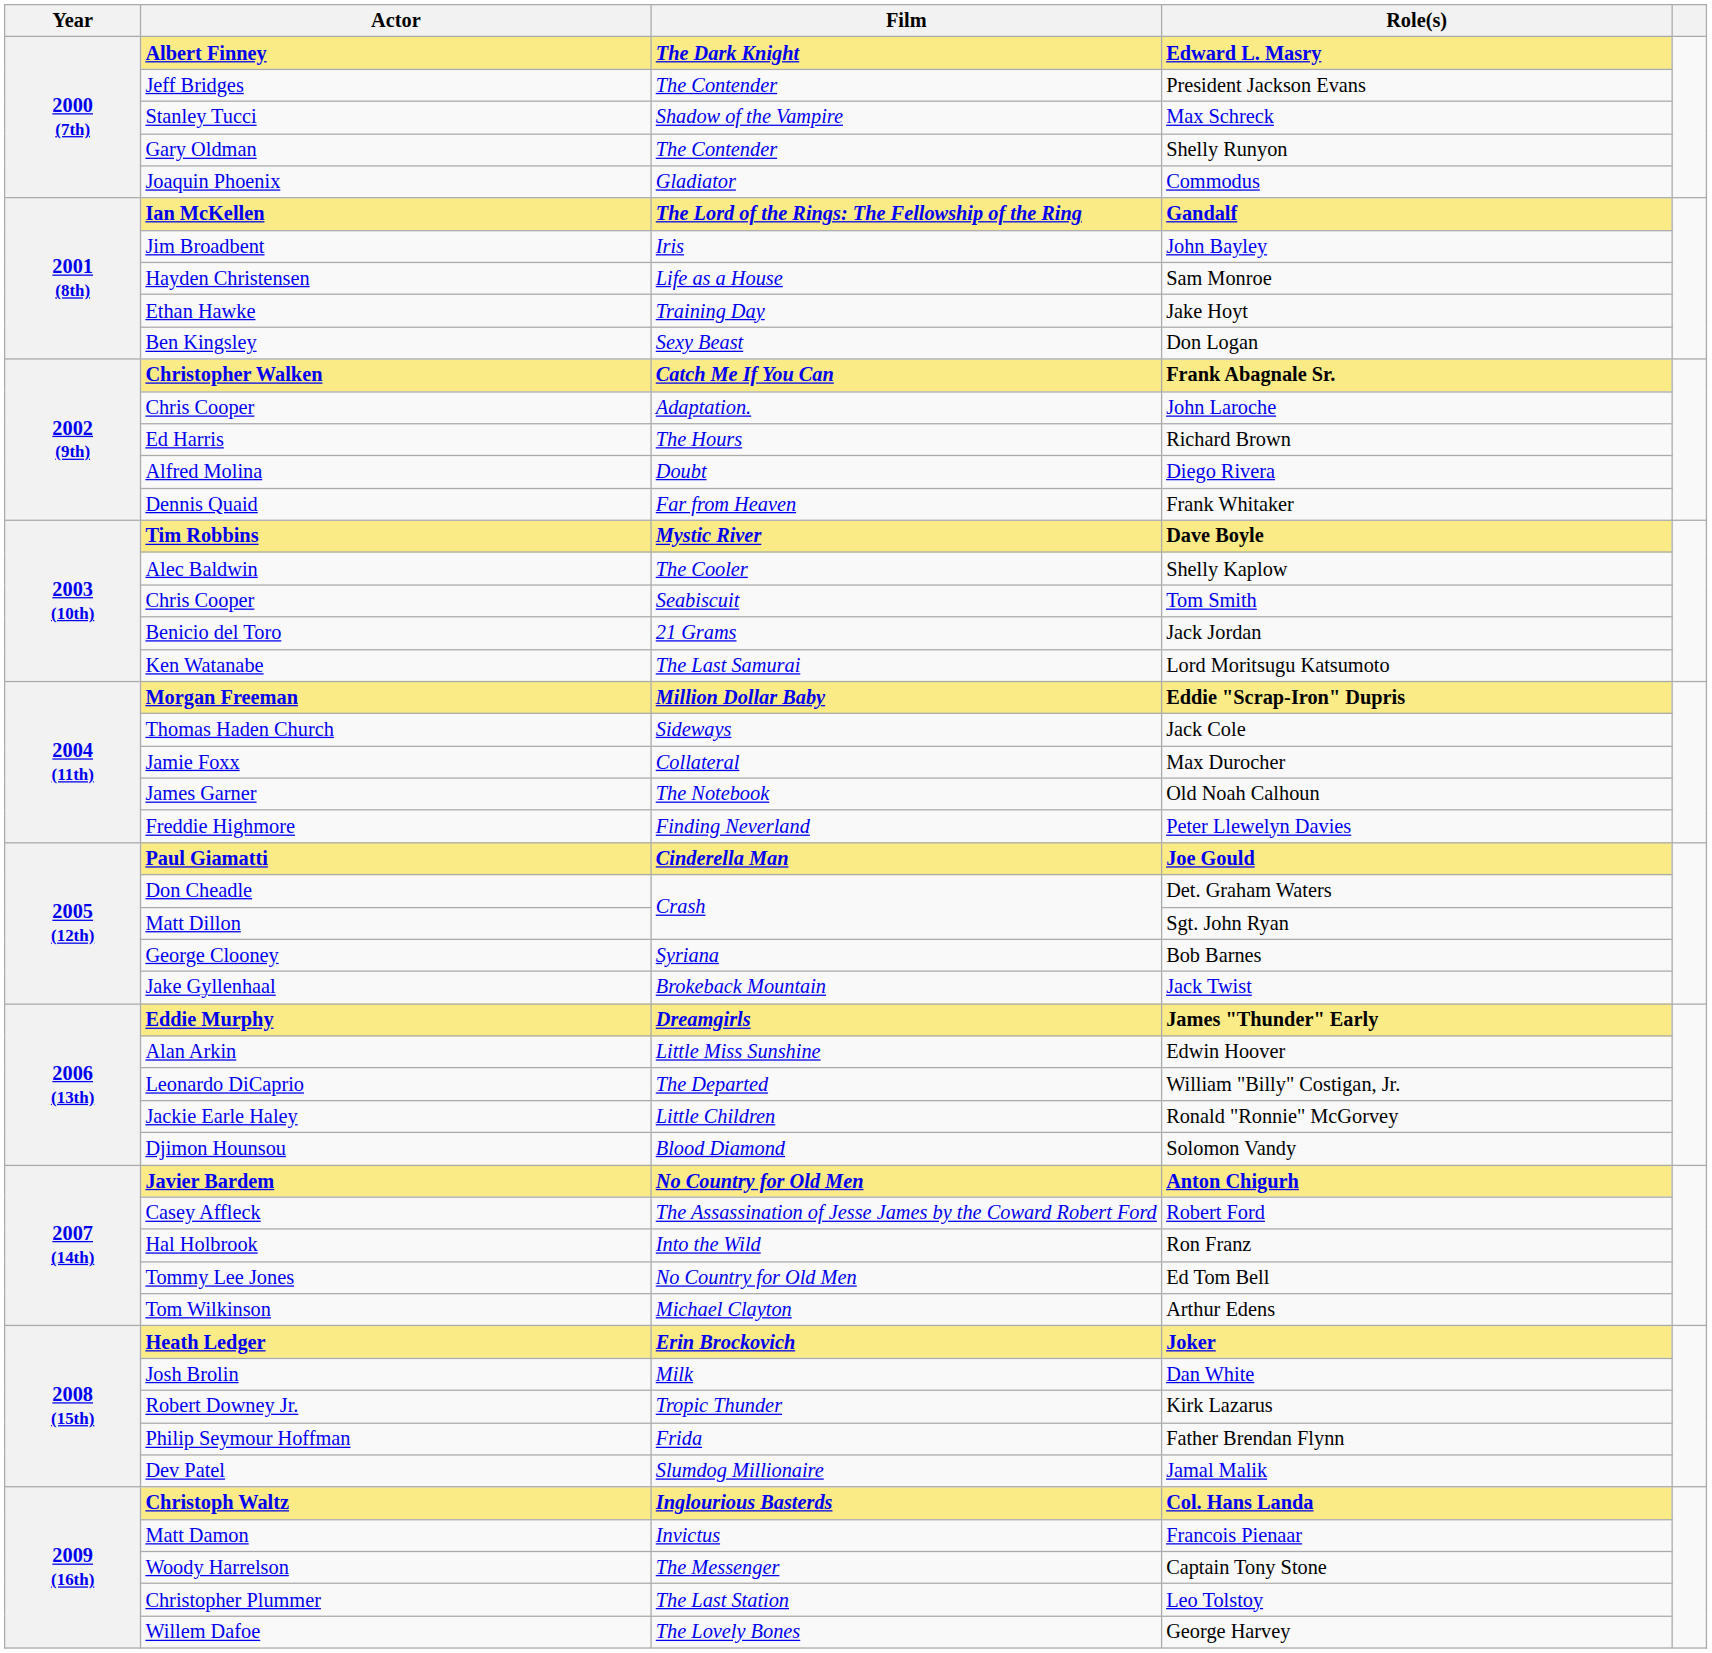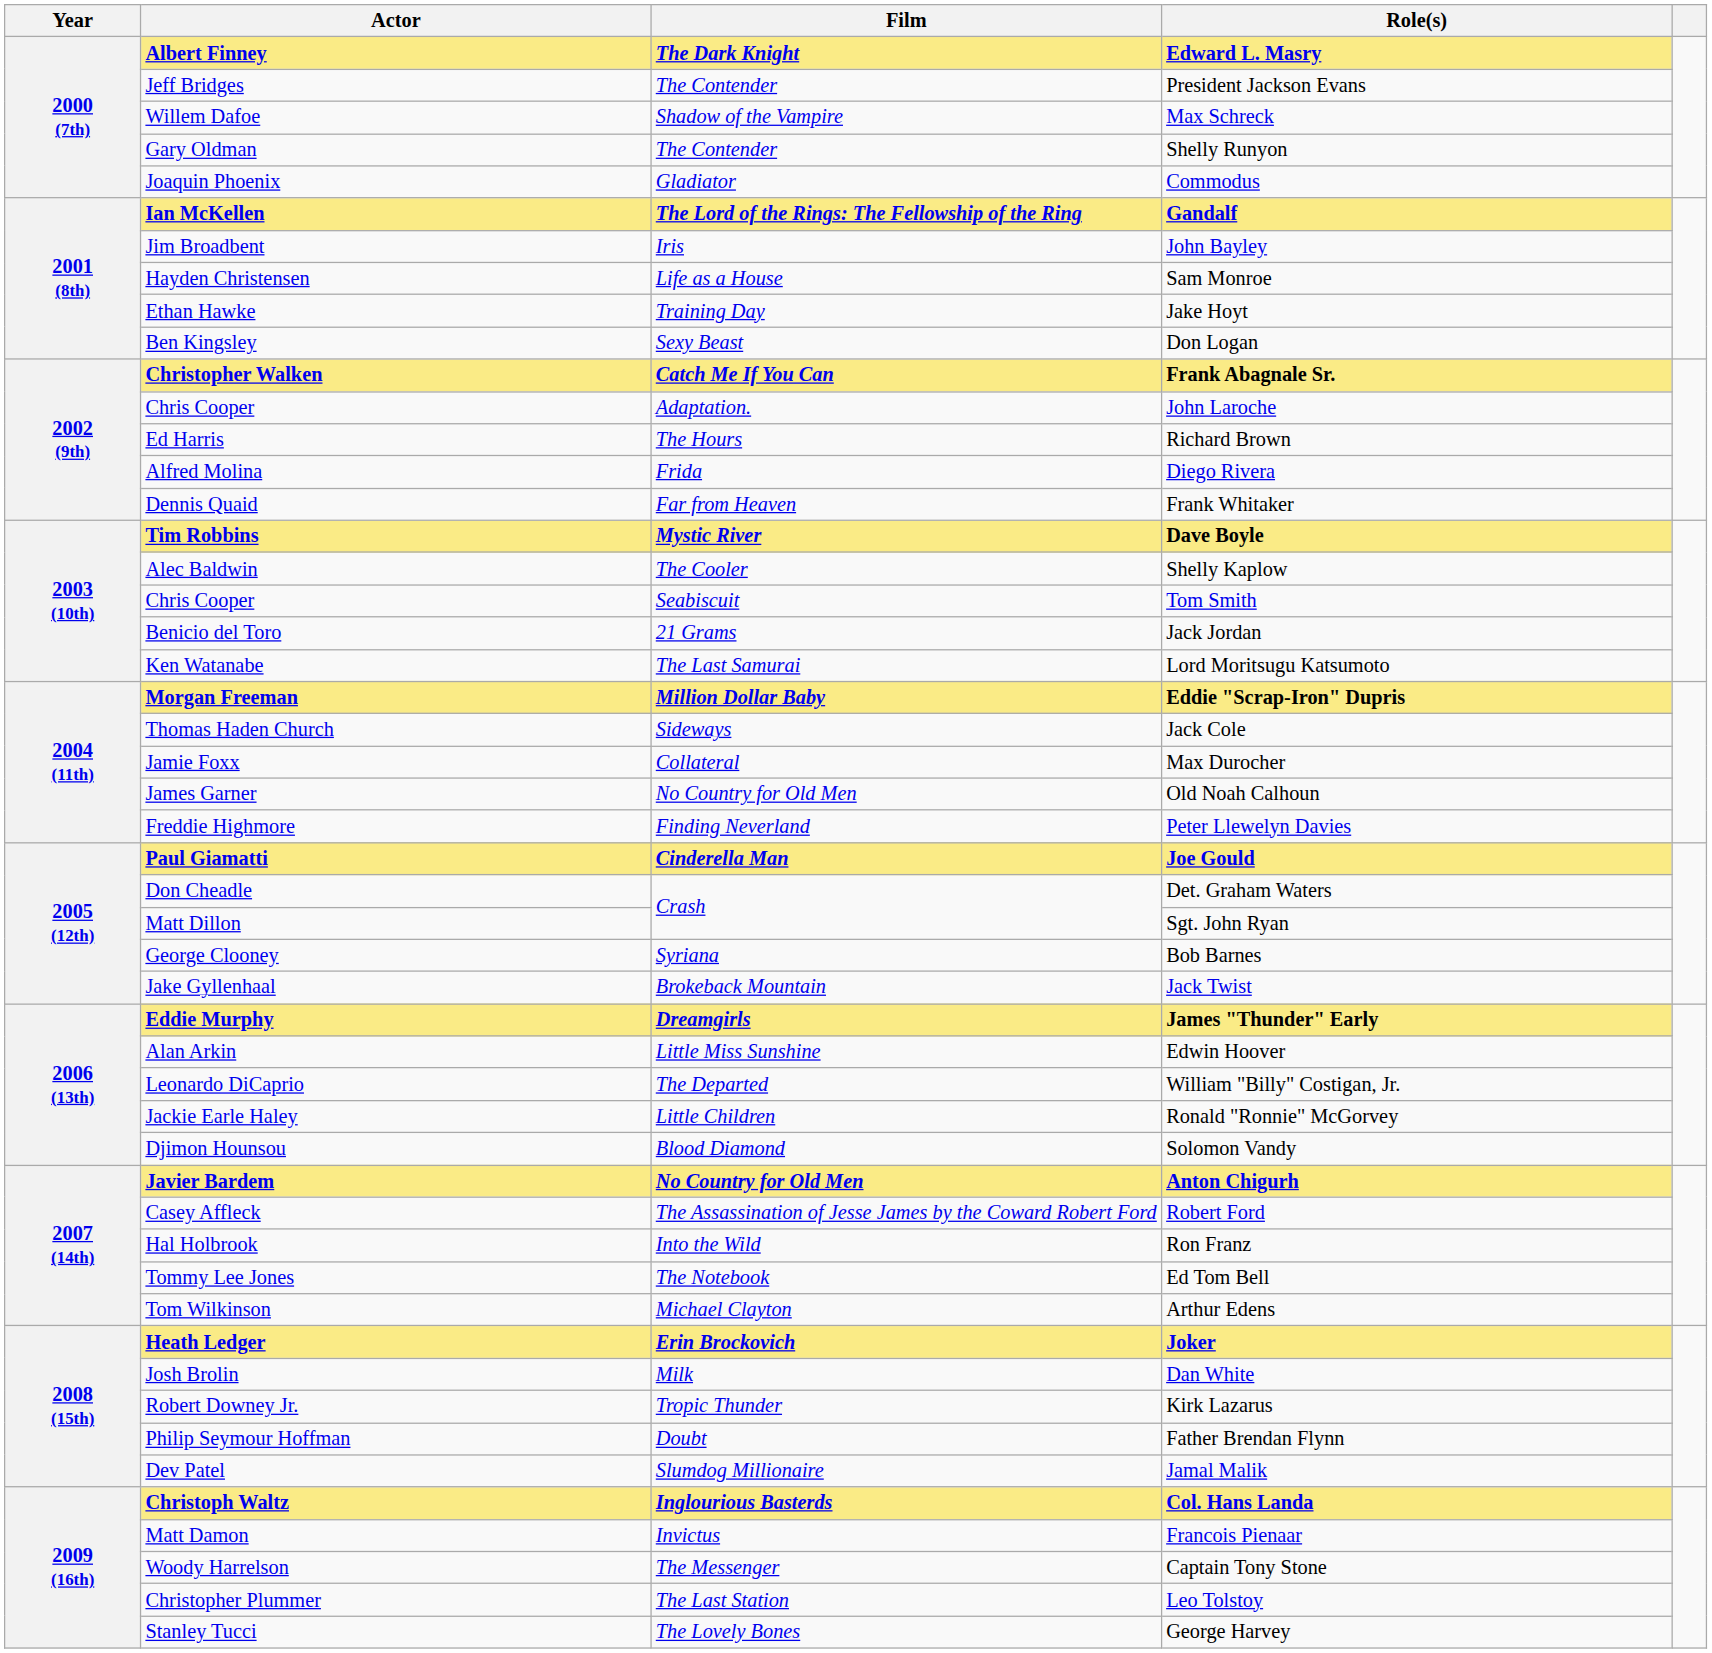Max Schreck | Actor: Stanley Tucci -> Willem Dafoe
Diego Rivera | Film: Doubt -> Frida
Old Noah Calhoun | Film: The Notebook -> No Country for Old Men
Ed Tom Bell | Film: No Country for Old Men -> The Notebook
Father Brendan Flynn | Film: Frida -> Doubt
George Harvey | Actor: Willem Dafoe -> Stanley Tucci
